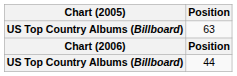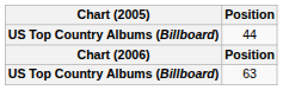rows swapped: 44 <-> 63
